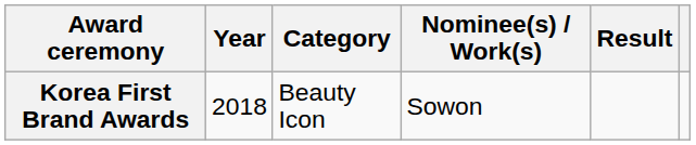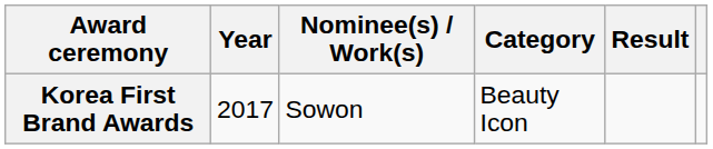columns swapped: Category <-> Nominee(s) / Work(s)
Korea First Brand Awards | Year: 2018 -> 2017
